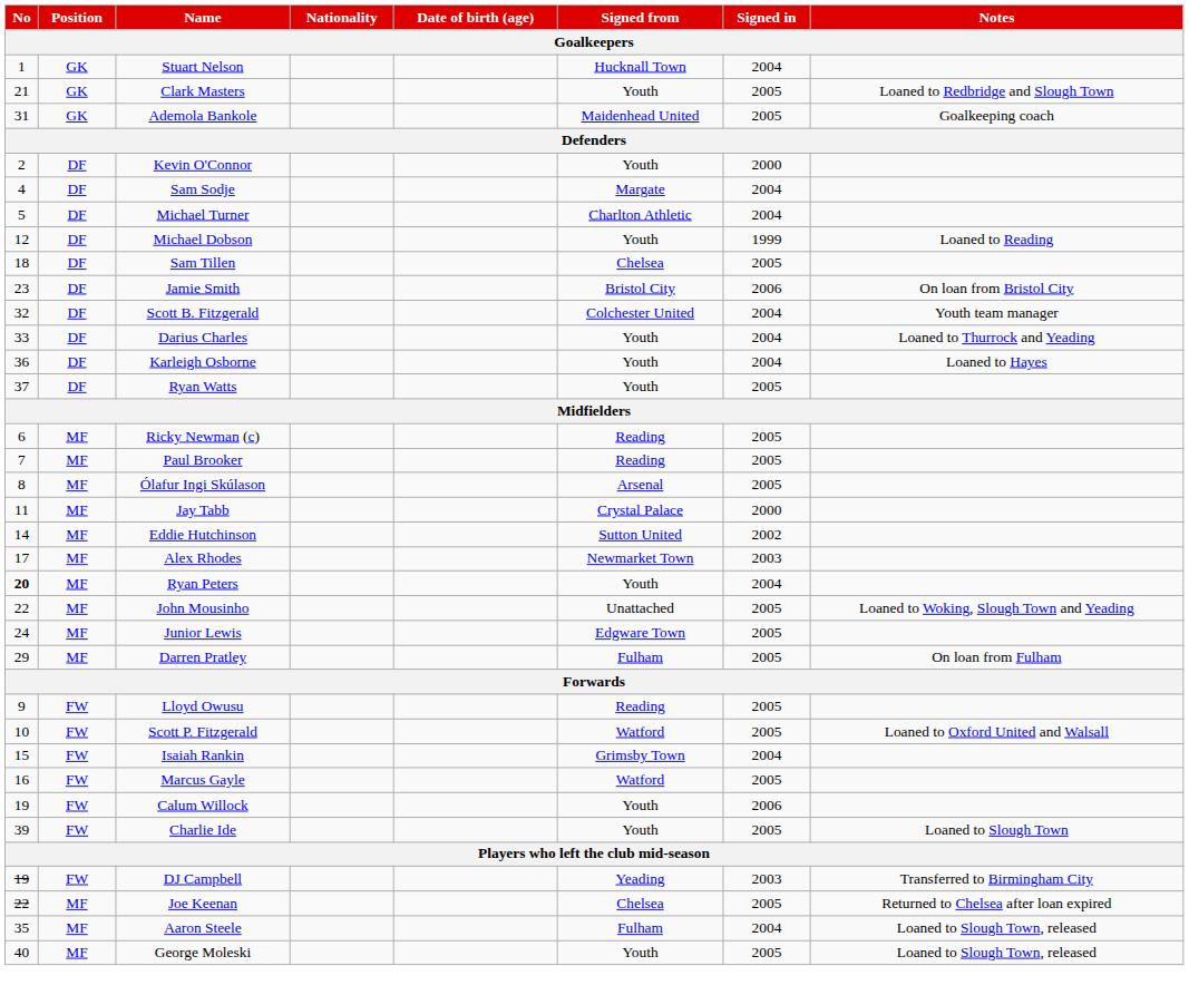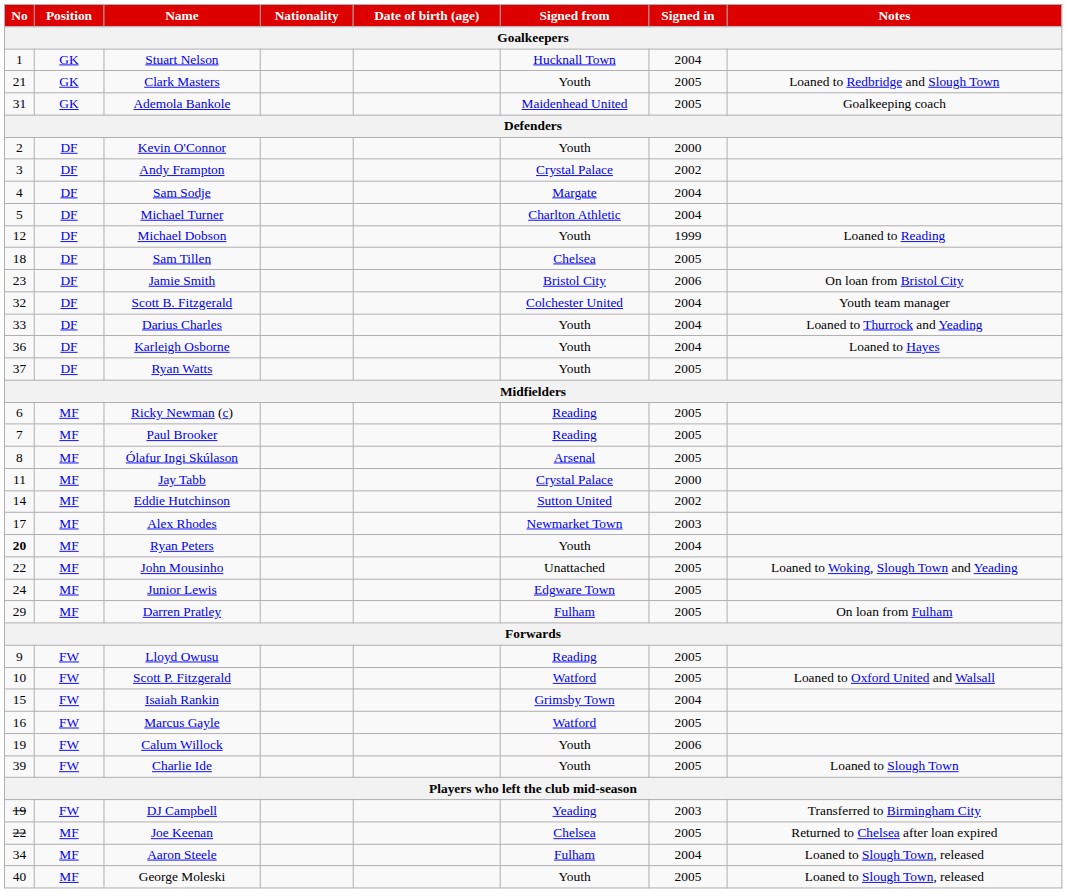+ row: 3 | DF | Andy Frampton | Crystal Palace | 2002
Aaron Steele | No: 35 -> 34
